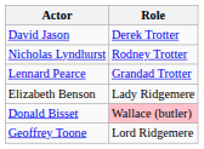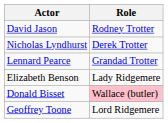David Jason | Role: Derek Trotter -> Rodney Trotter
Nicholas Lyndhurst | Role: Rodney Trotter -> Derek Trotter
